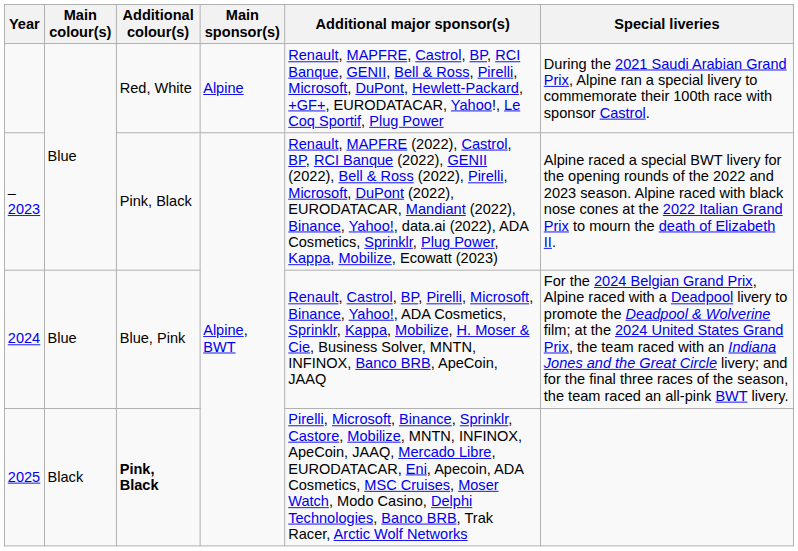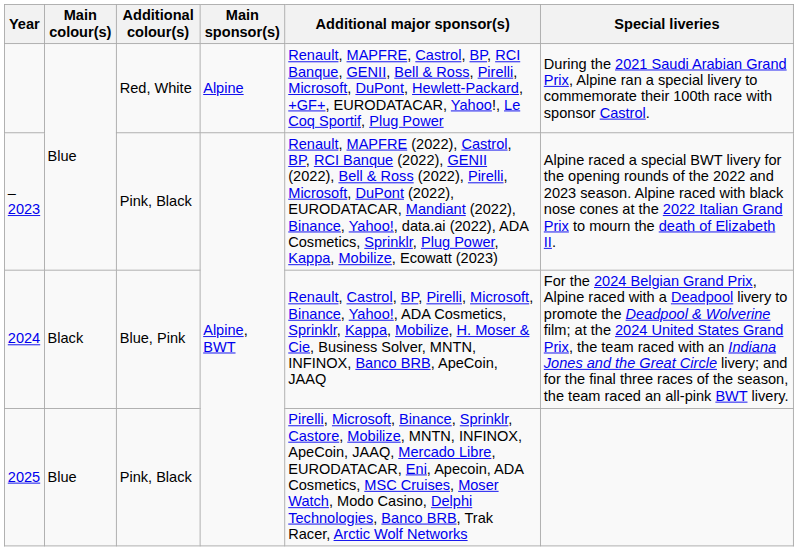2024 | Main colour(s): Blue -> Black
2025 | Main colour(s): Black -> Blue
2025 | Additional colour(s): bold -> normal
